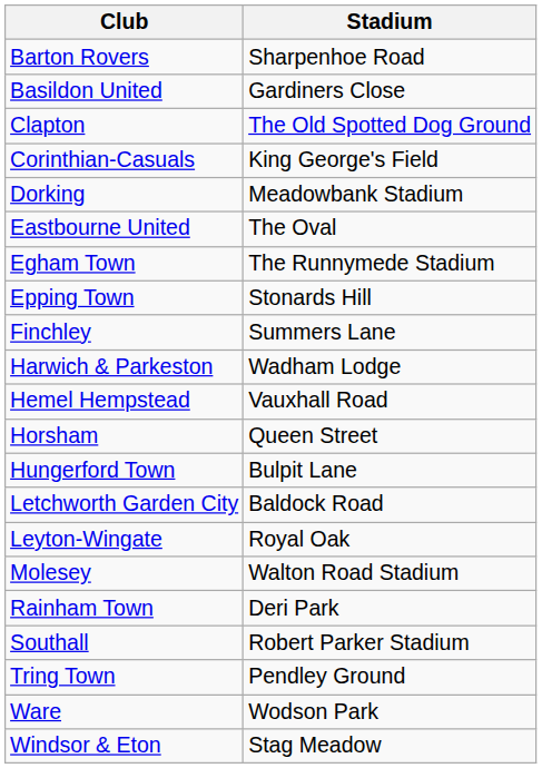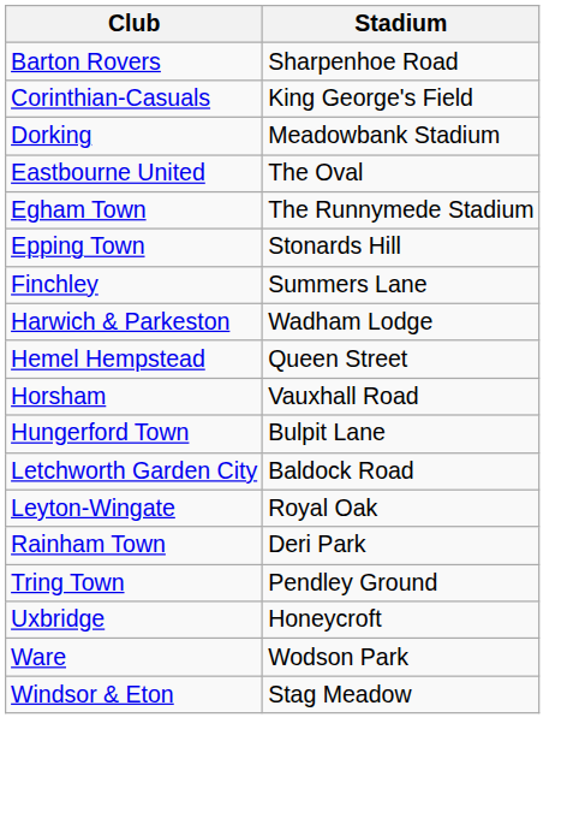- row: Basildon United | Gardiners Close
- row: Clapton | The Old Spotted Dog Ground
Hemel Hempstead | Stadium: Vauxhall Road -> Queen Street
Horsham | Stadium: Queen Street -> Vauxhall Road
- row: Molesey | Walton Road Stadium
- row: Southall | Robert Parker Stadium
+ row: Uxbridge | Honeycroft
